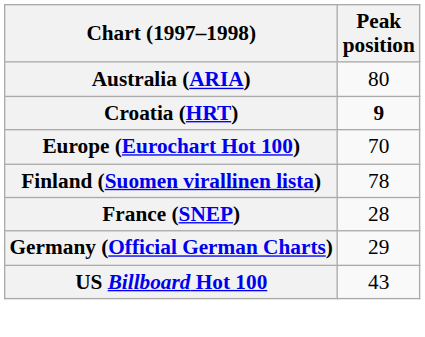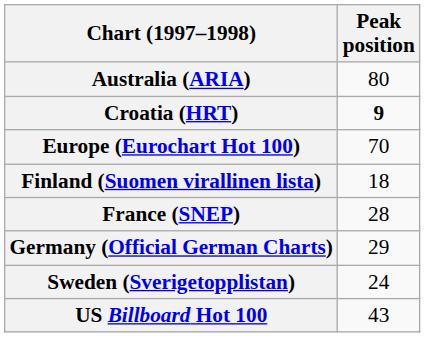Finland (Suomen virallinen lista) | Peak position: 78 -> 18
+ row: Sweden (Sverigetopplistan) | 24
